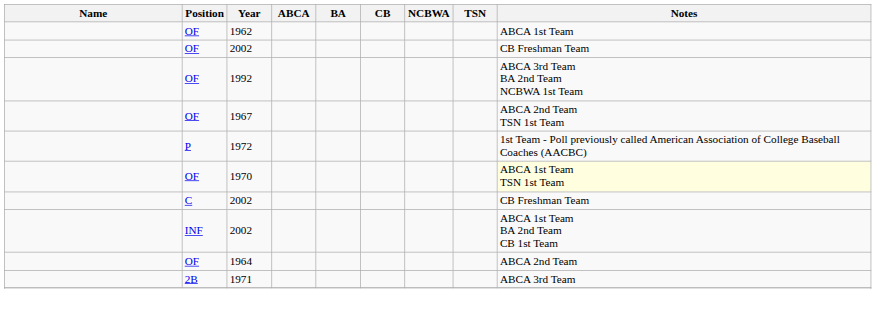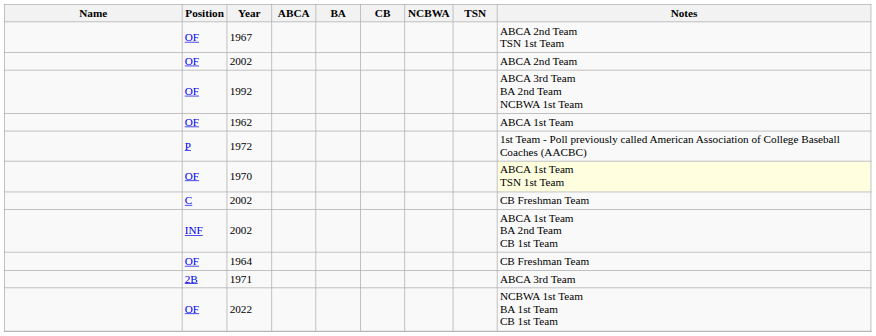rows swapped: 1962 <-> 1967
OF / 2002 | Notes: CB Freshman Team -> ABCA 2nd Team
1964 | Notes: ABCA 2nd Team -> CB Freshman Team
+ row: OF | 2022 | NCBWA 1st Team BA 1st Team CB 1st Team
